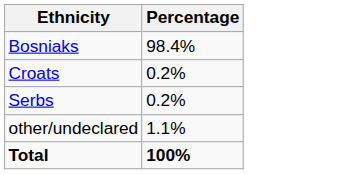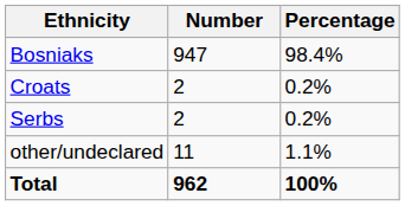+ column: Number | 947 | 2 | 2 | 11 | 962
